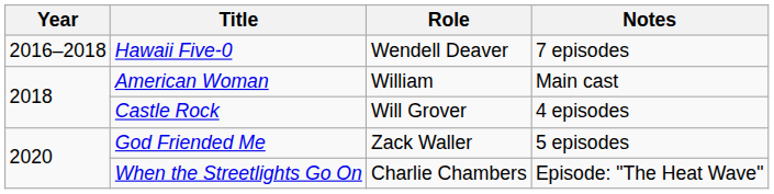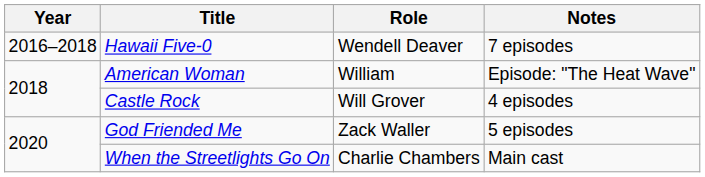American Woman | Notes: Main cast -> Episode: "The Heat Wave"
When the Streetlights Go On | Notes: Episode: "The Heat Wave" -> Main cast
